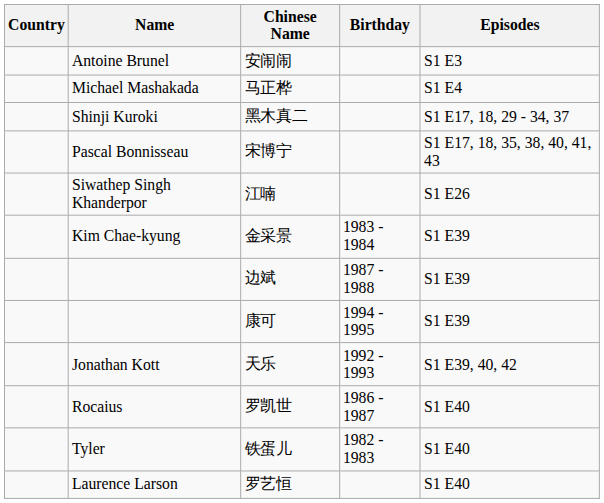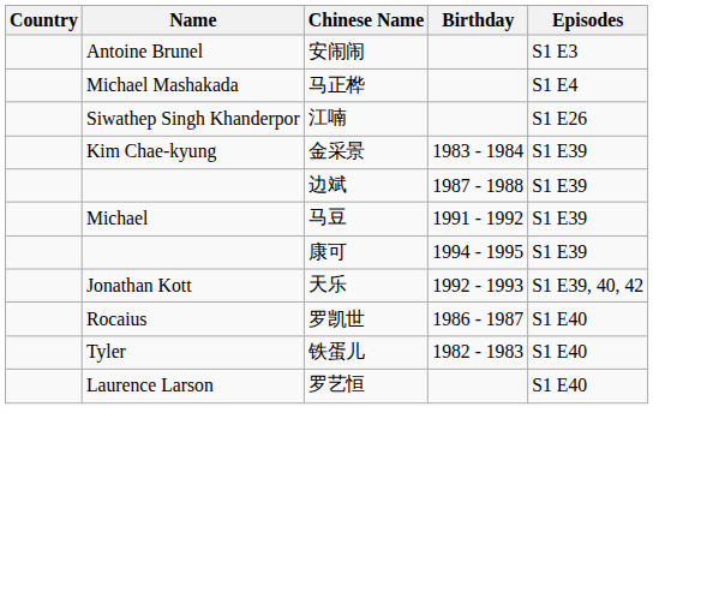- row: Shinji Kuroki | 黑木真二 | S1 E17, 18, 29 - 34, 37
- row: Pascal Bonnisseau | 宋博宁 | S1 E17, 18, 35, 38, 40, 41, 43
+ row: Michael | 马豆 | 1991 - 1992 | S1 E39
